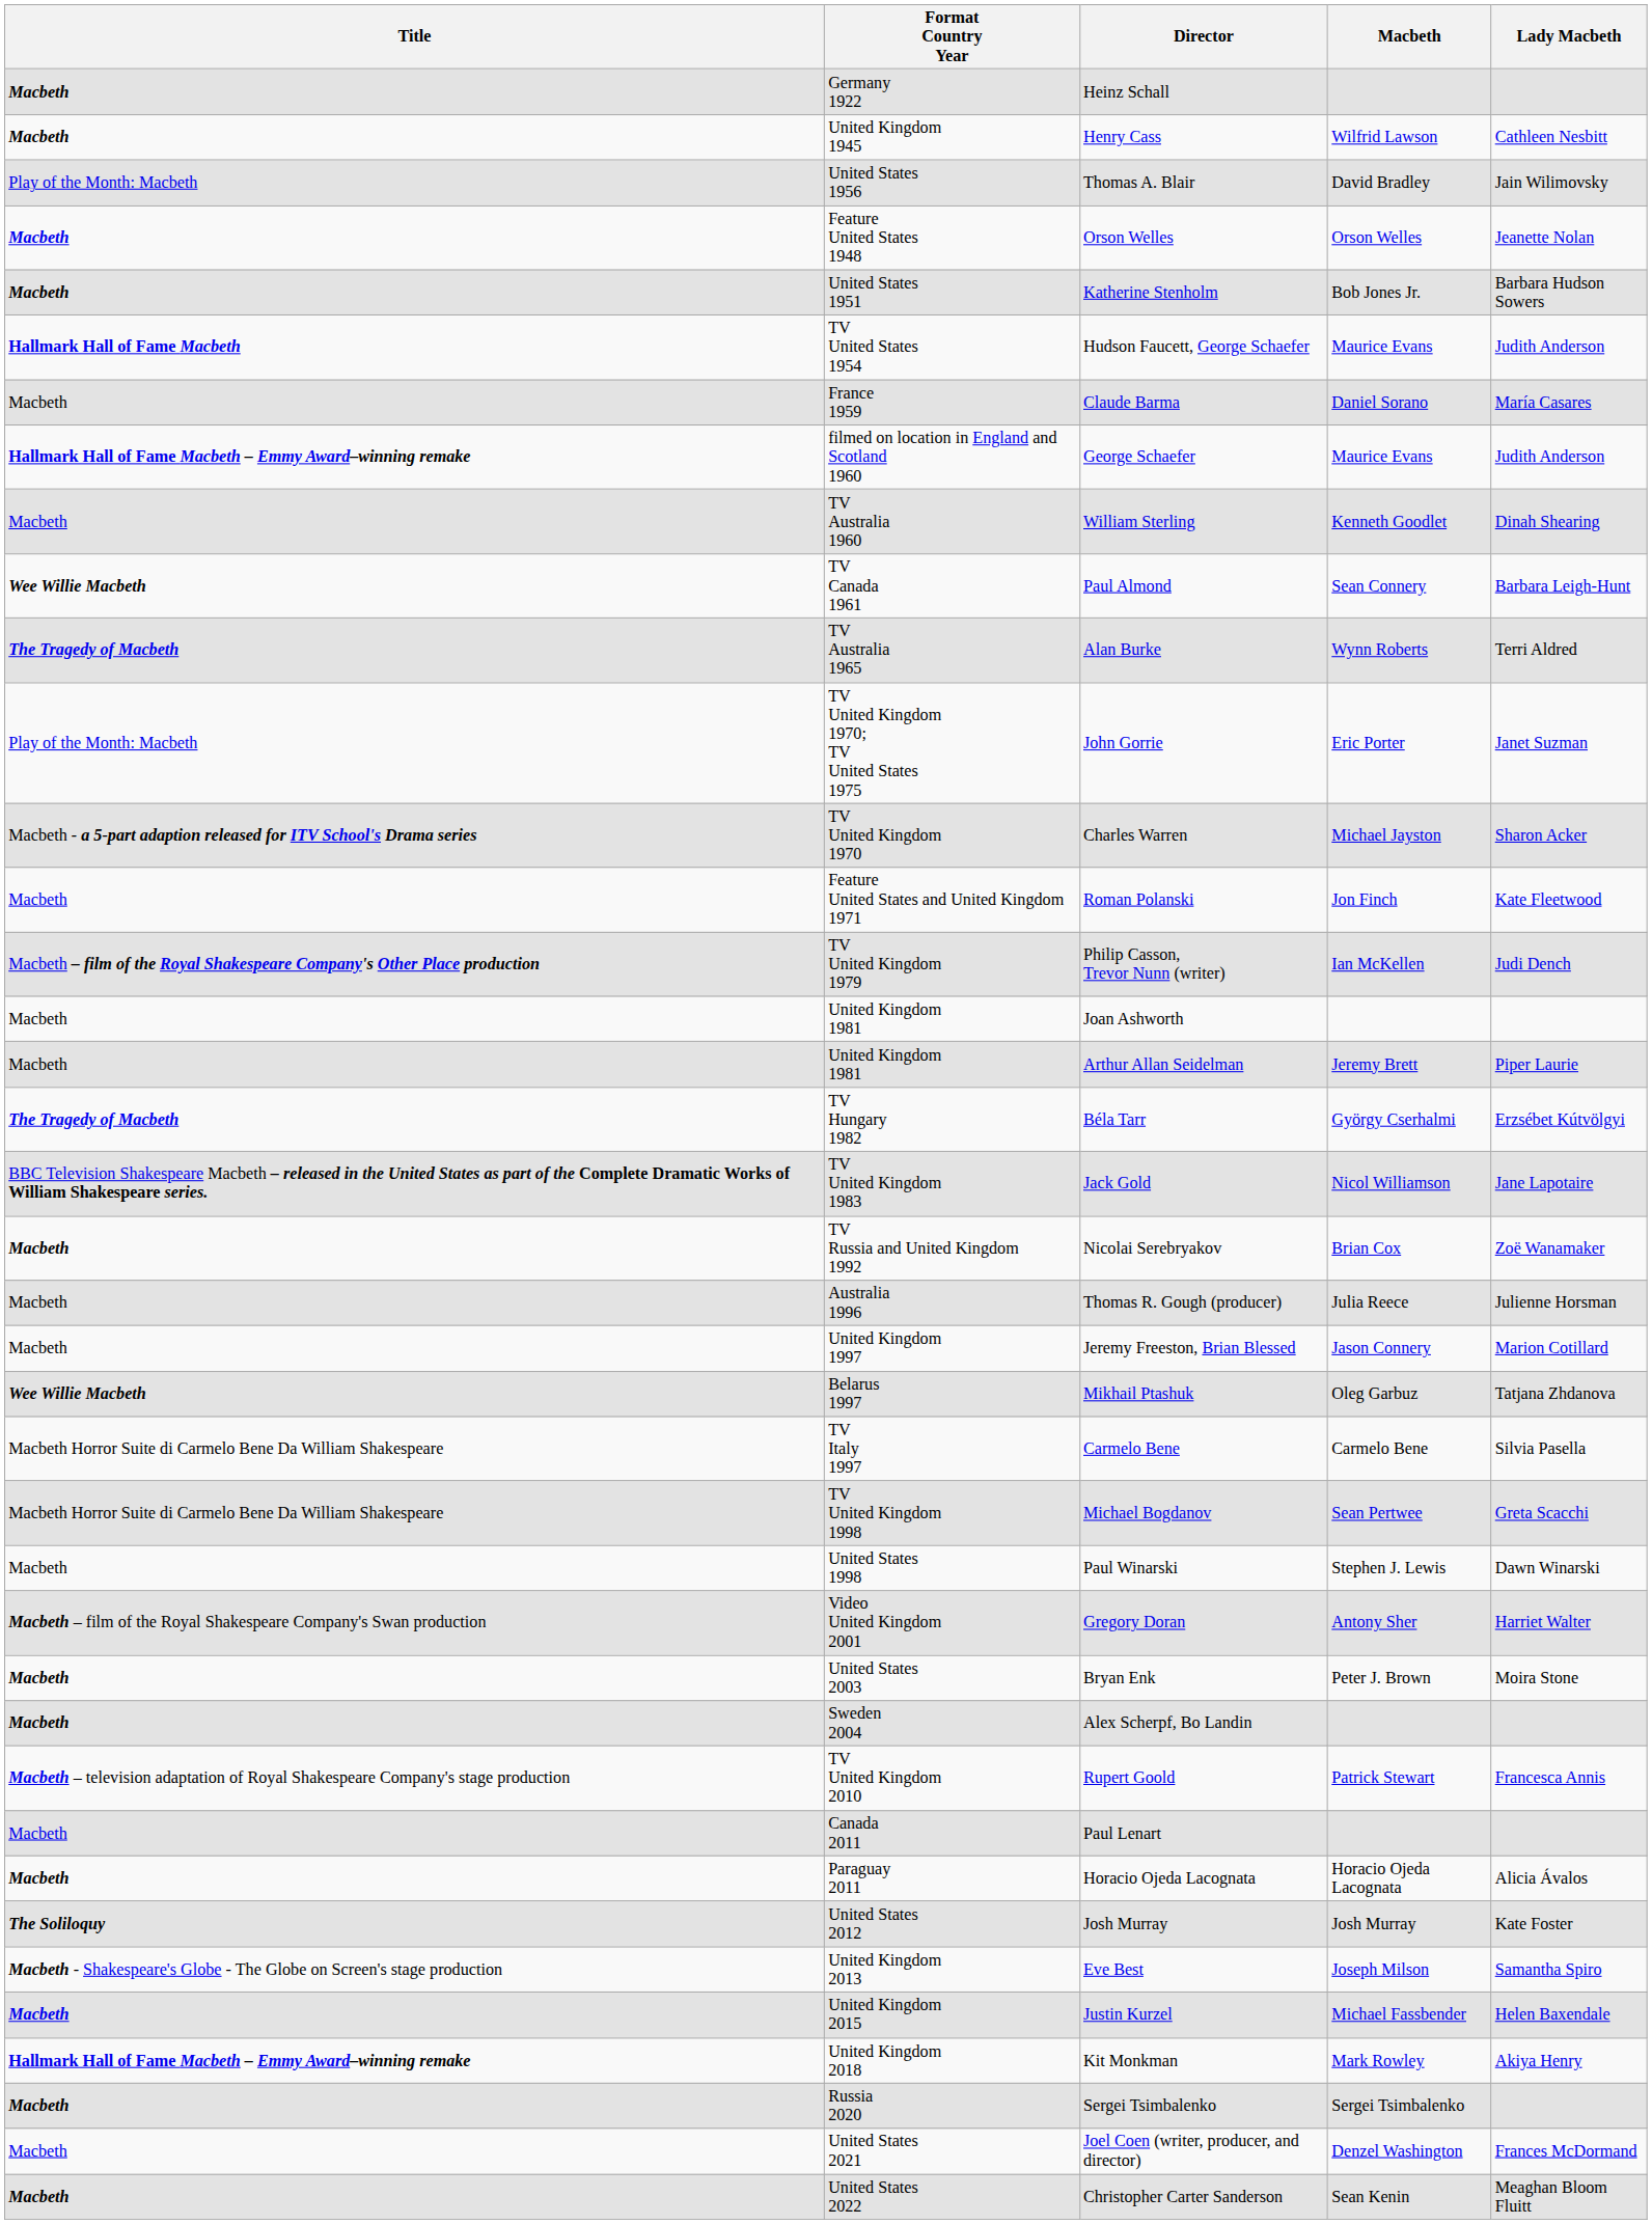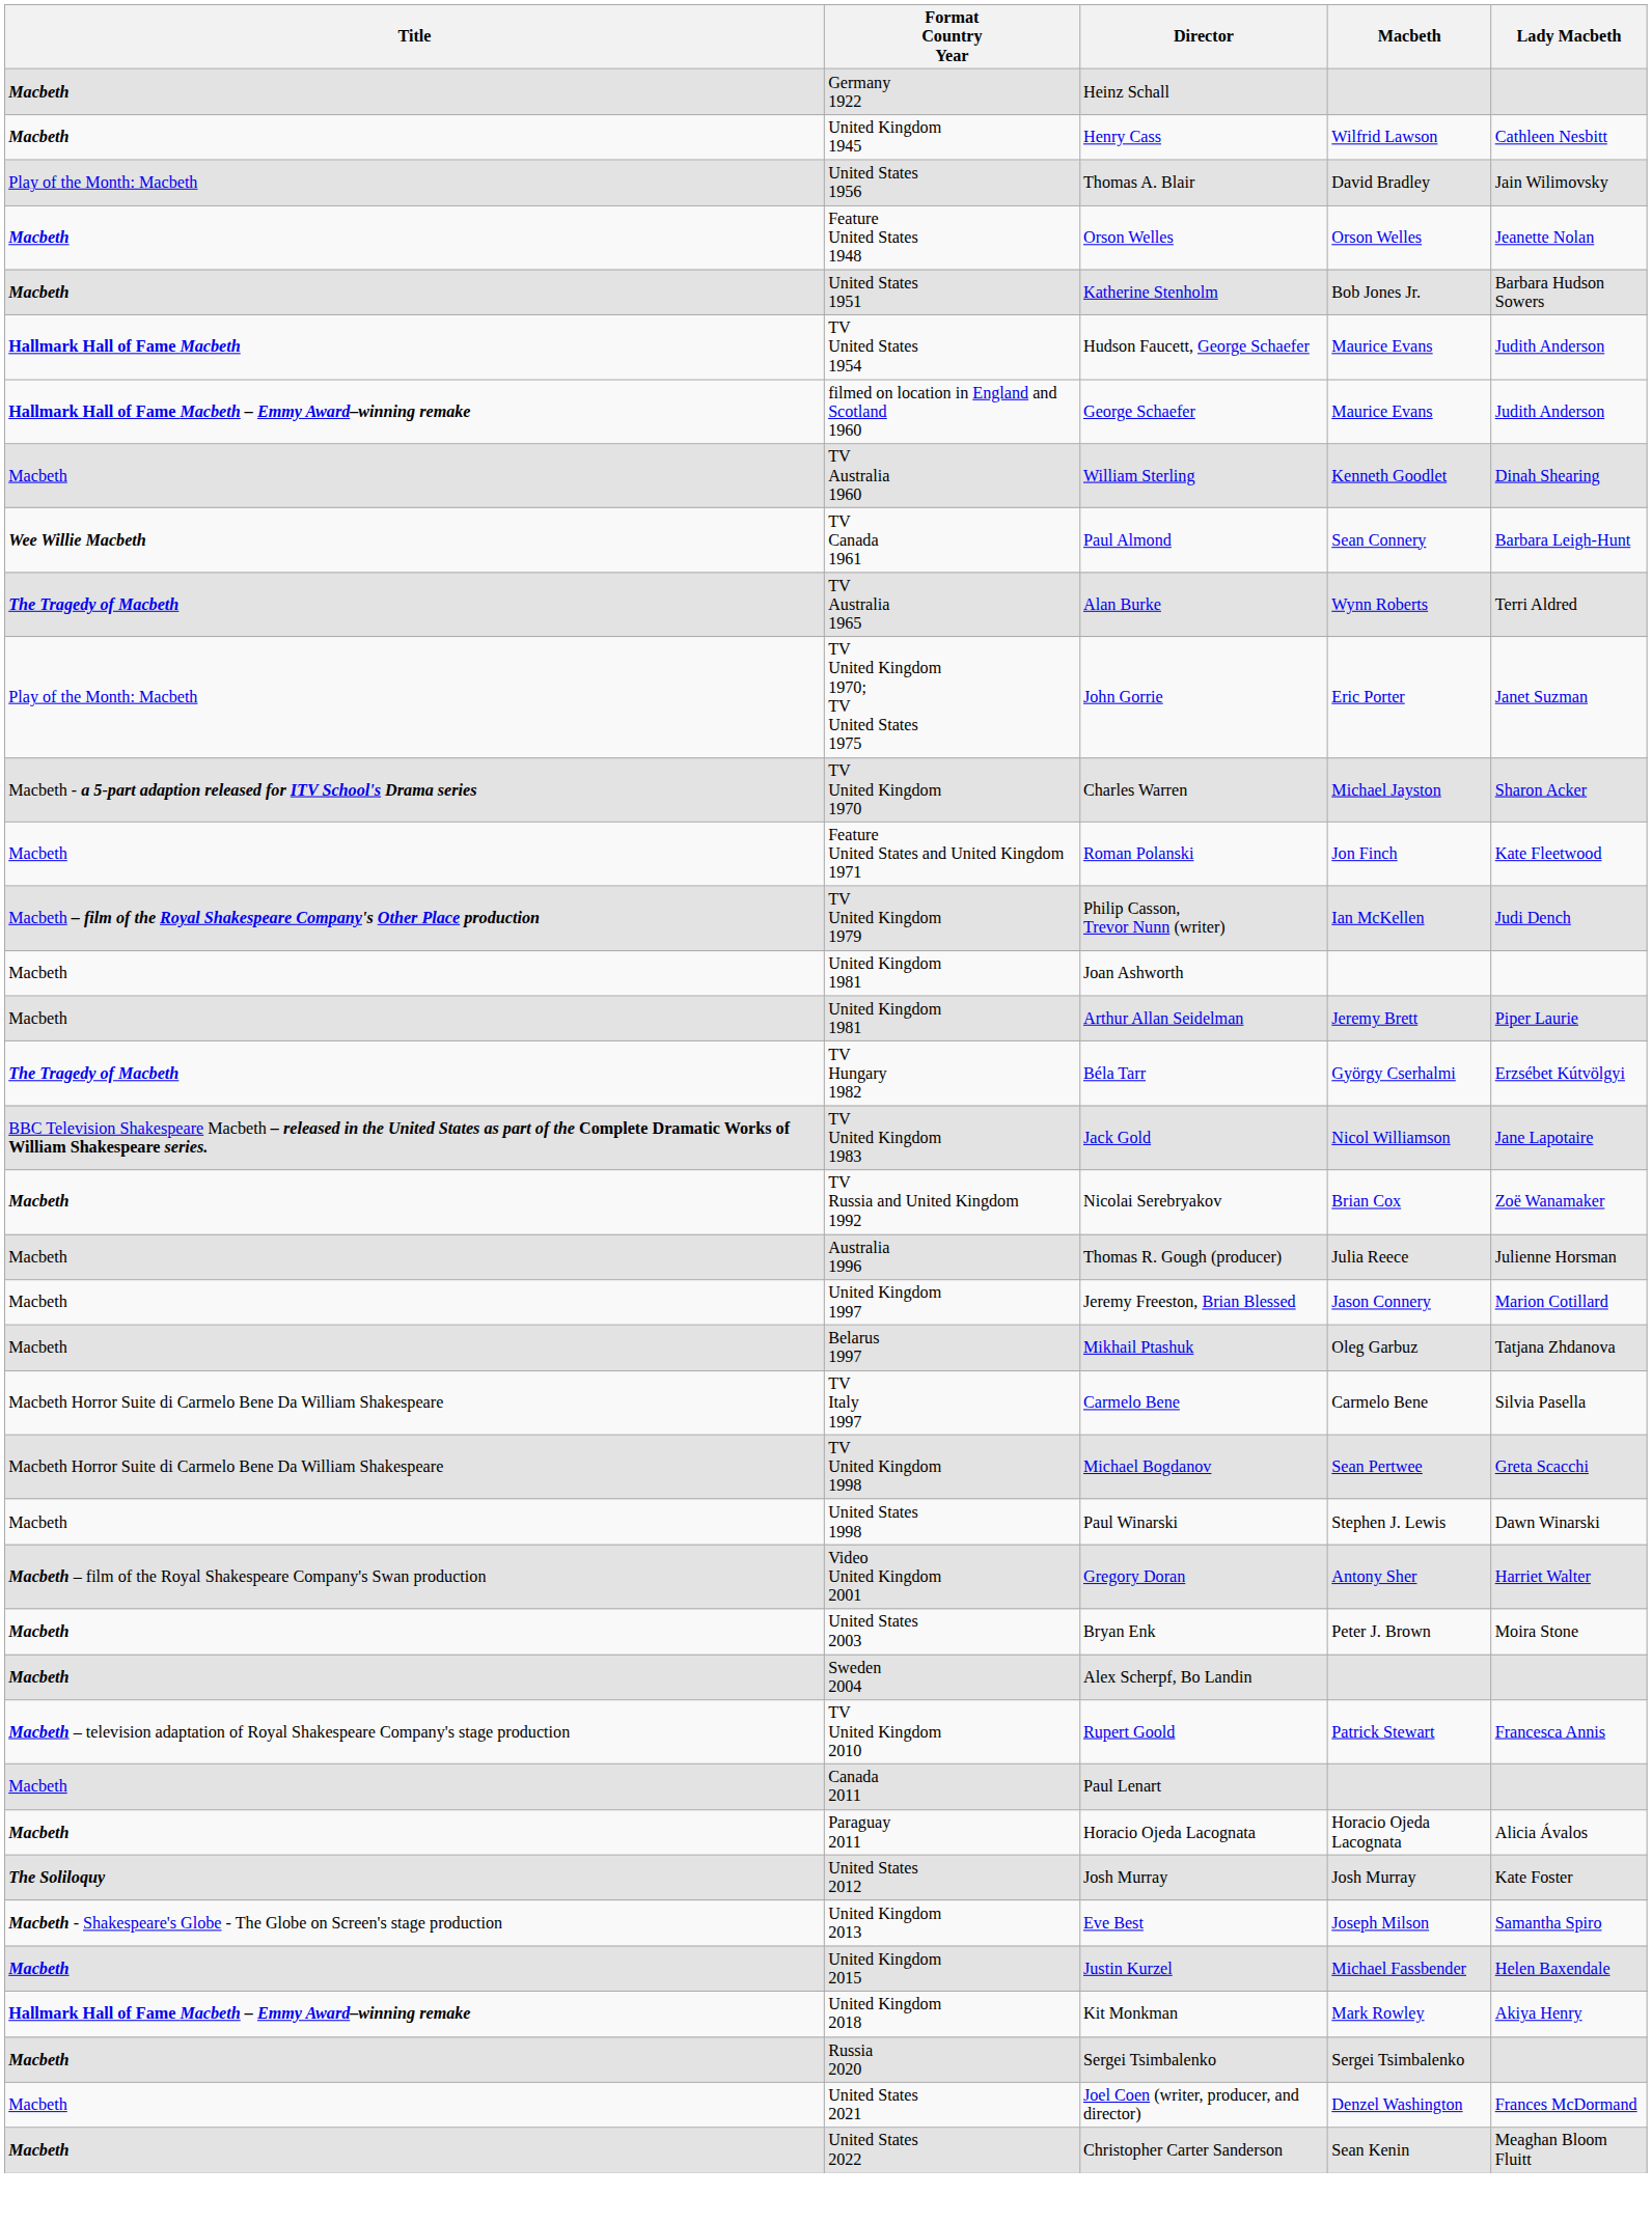- row: Macbeth | France 1959 | Claude Barma | Daniel Sorano | María Casares
Mikhail Ptashuk | Title: Wee Willie Macbeth -> Macbeth
